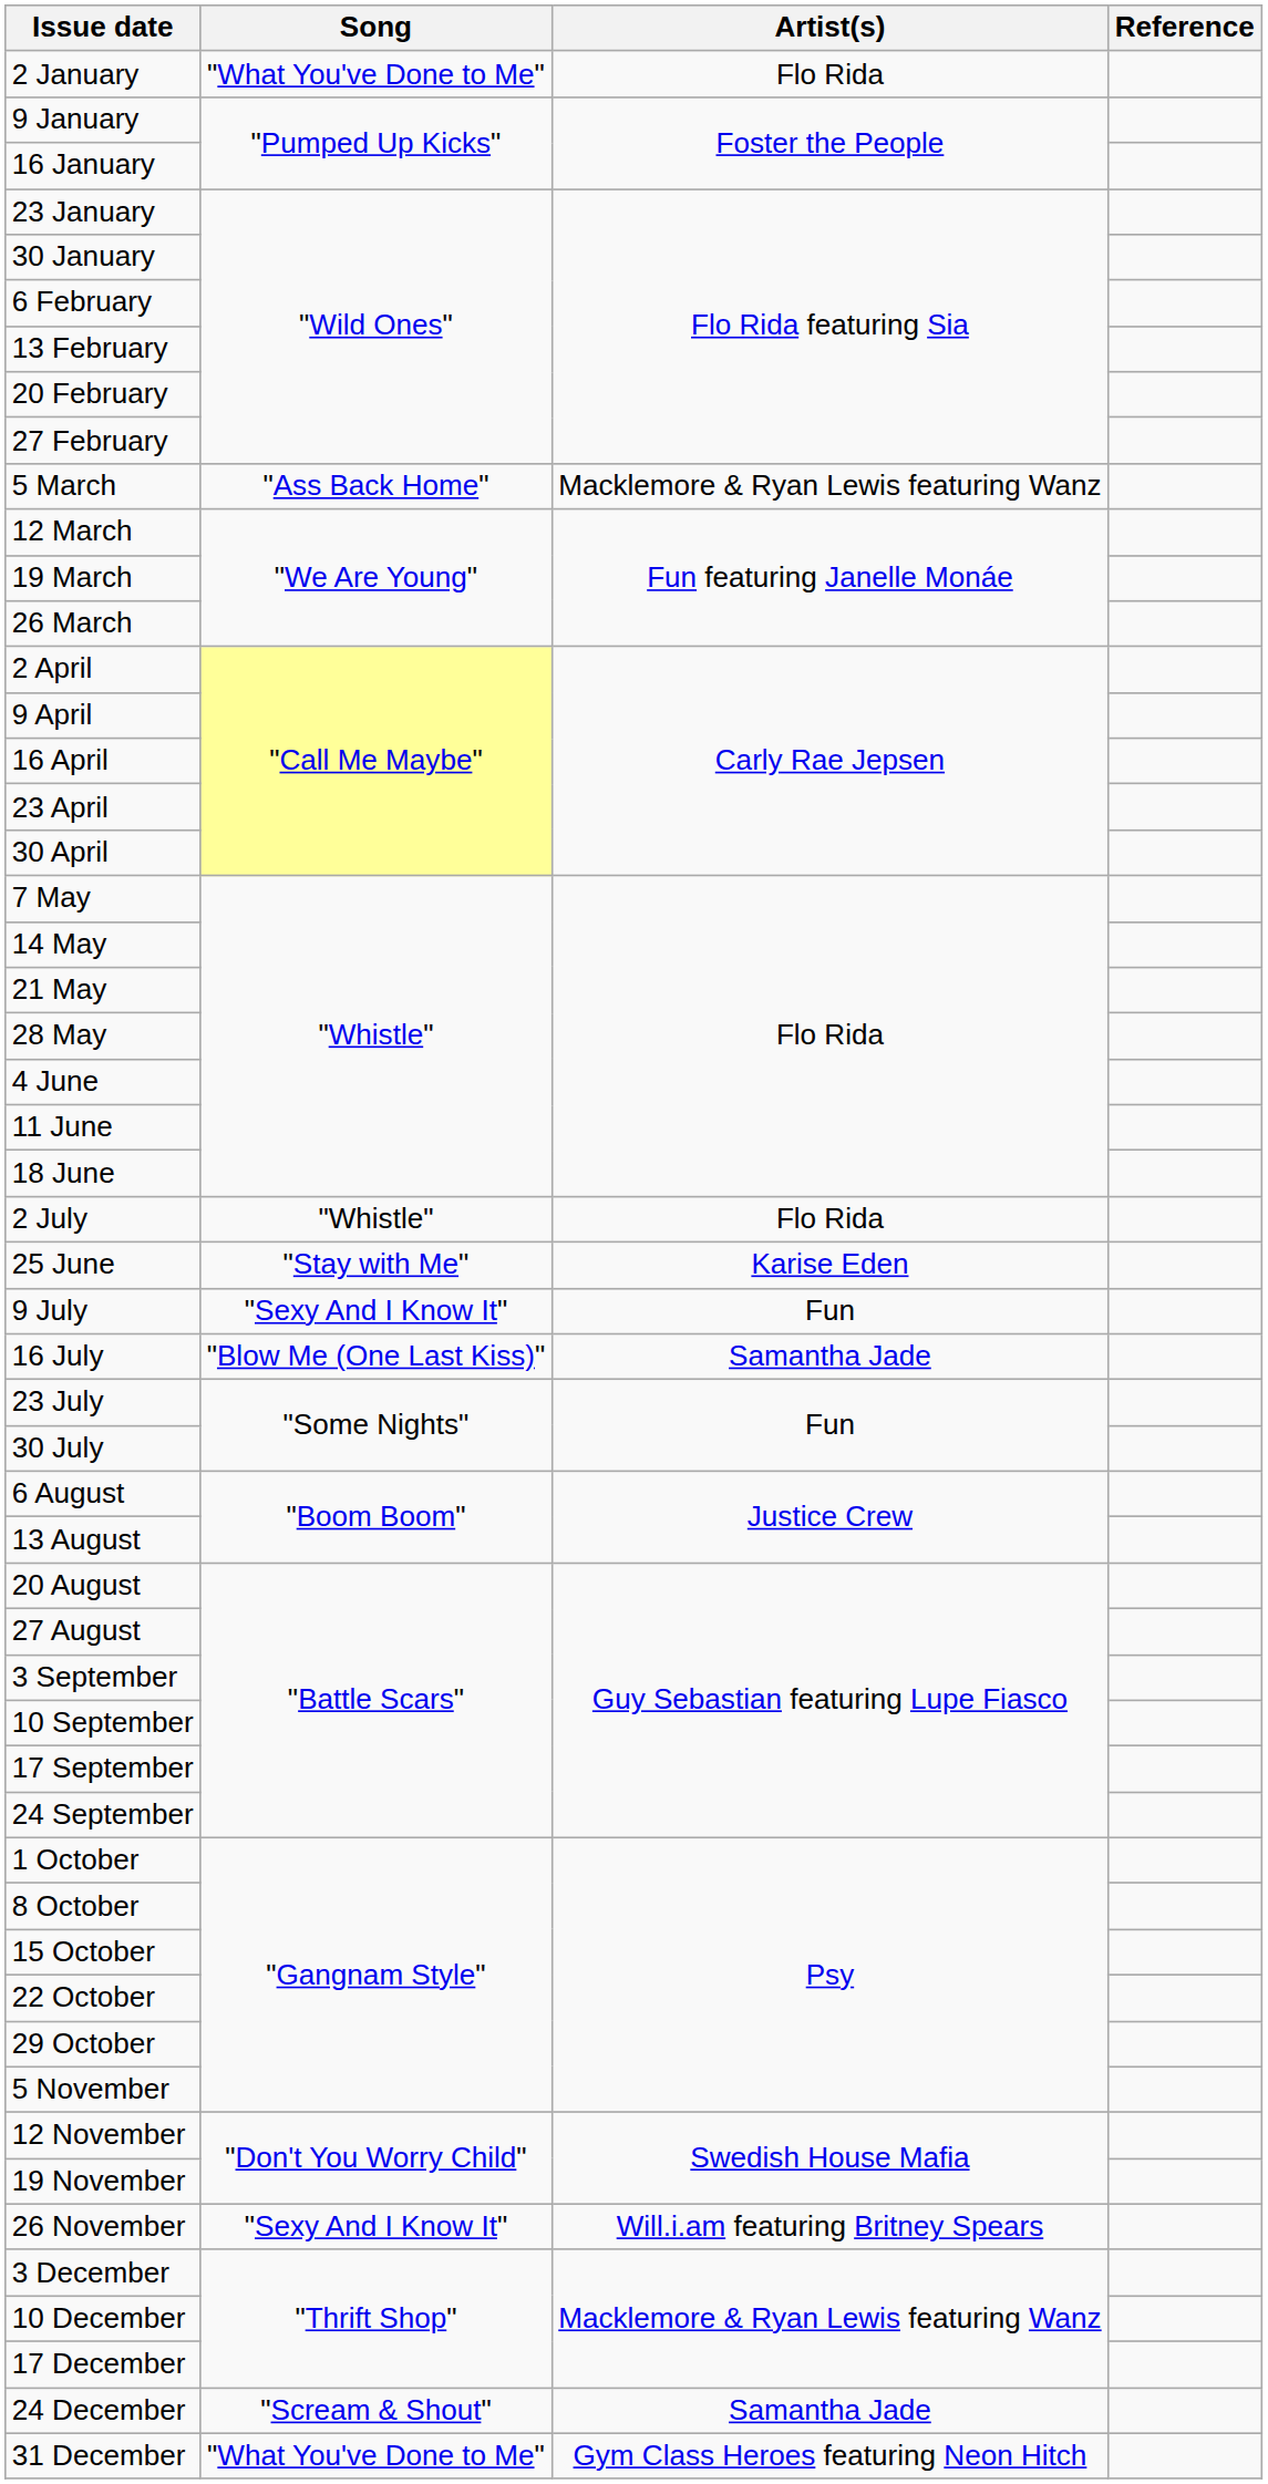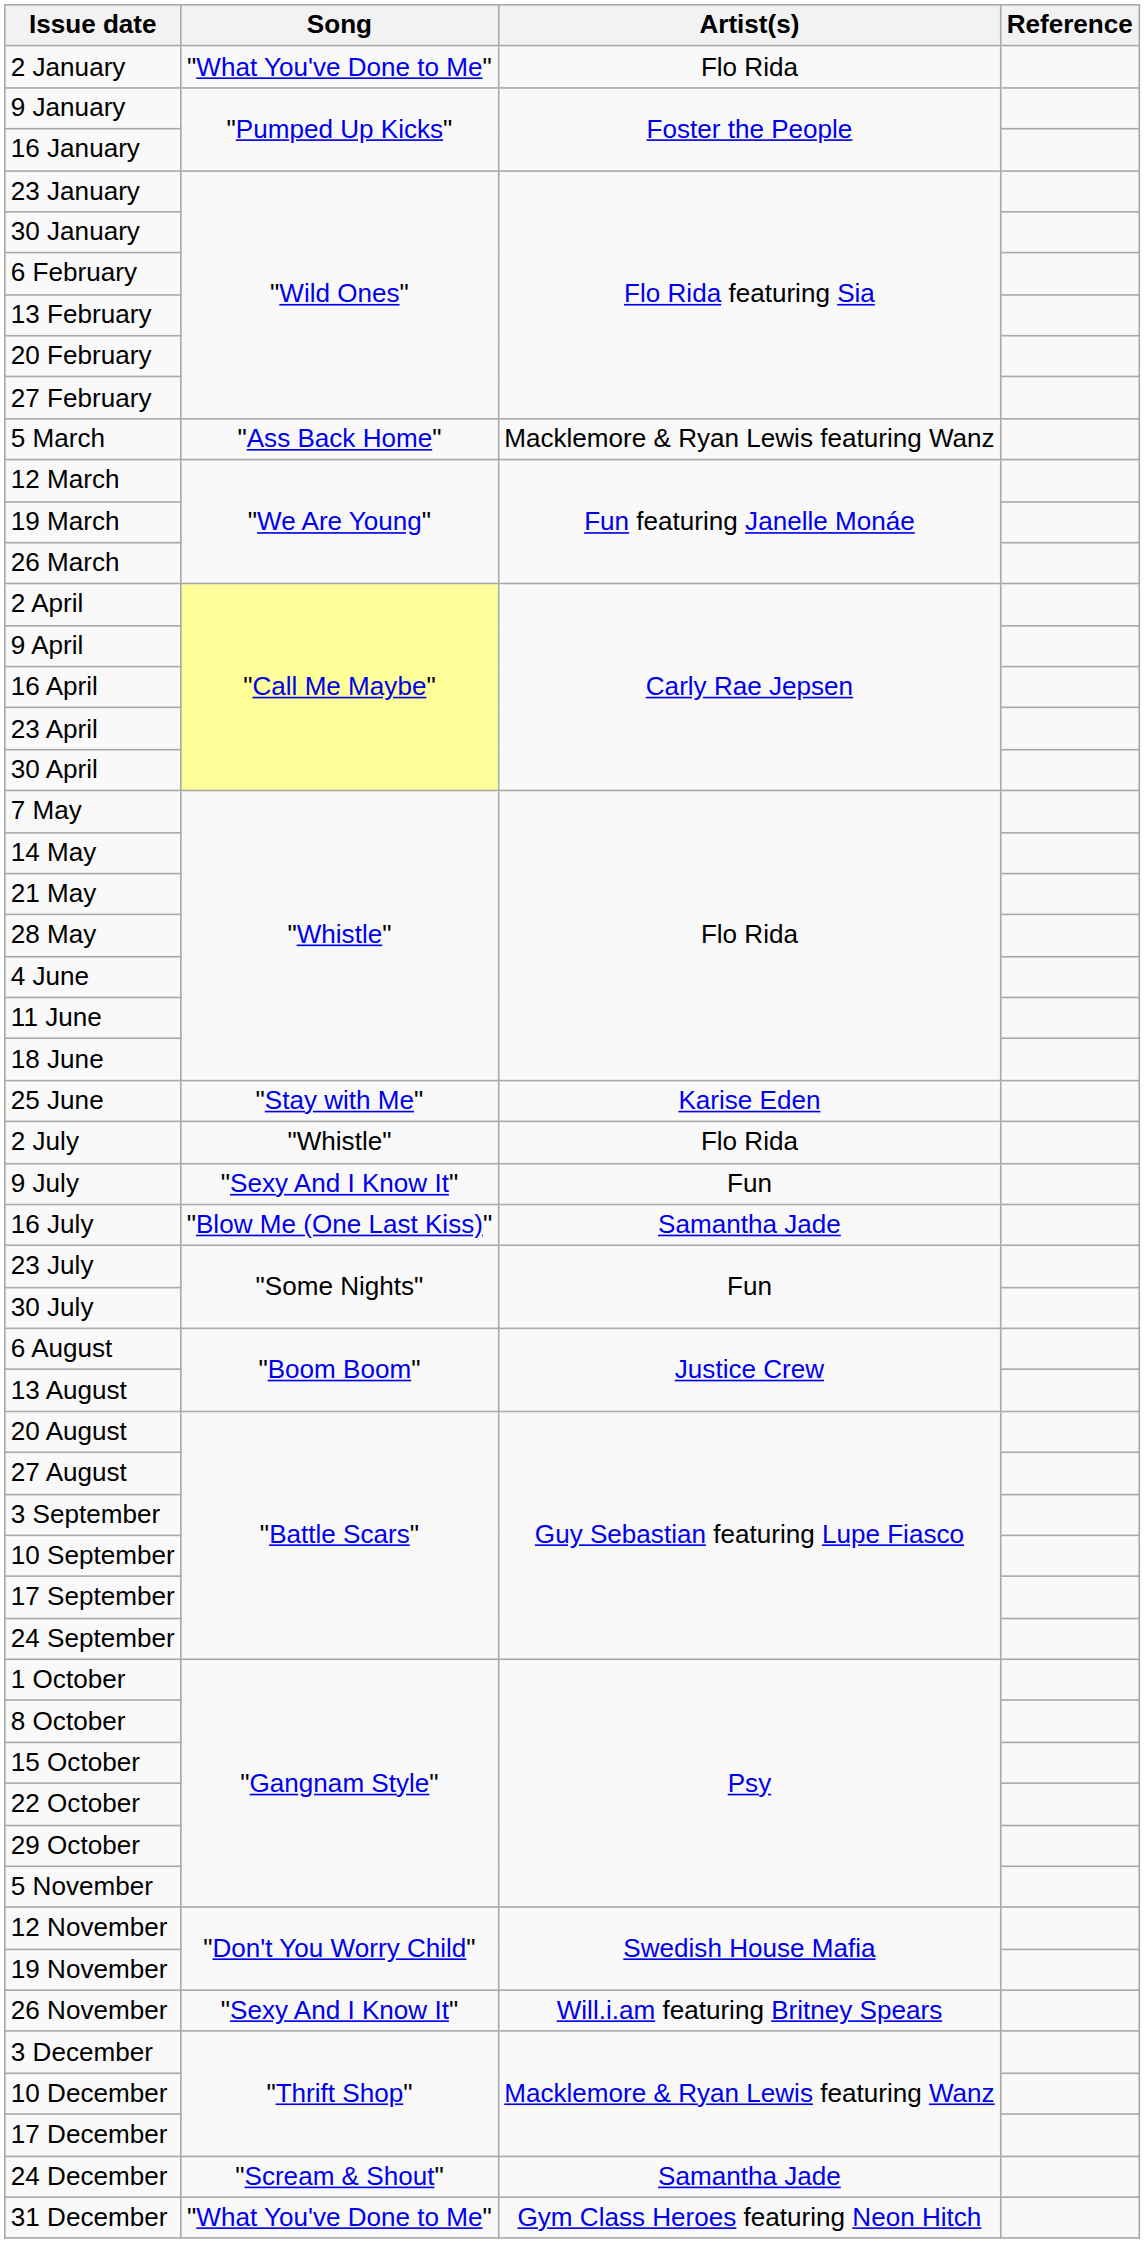rows swapped: 25 June <-> 2 July
